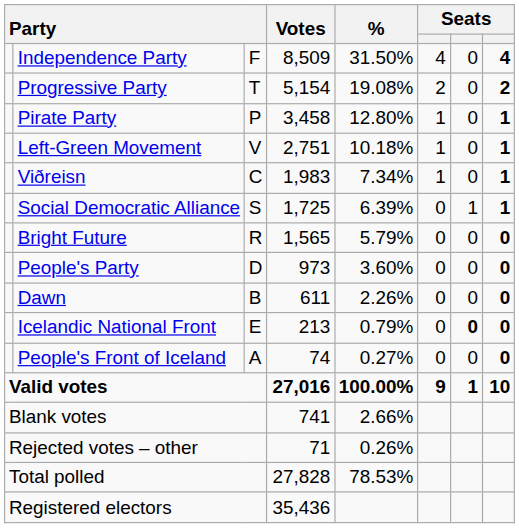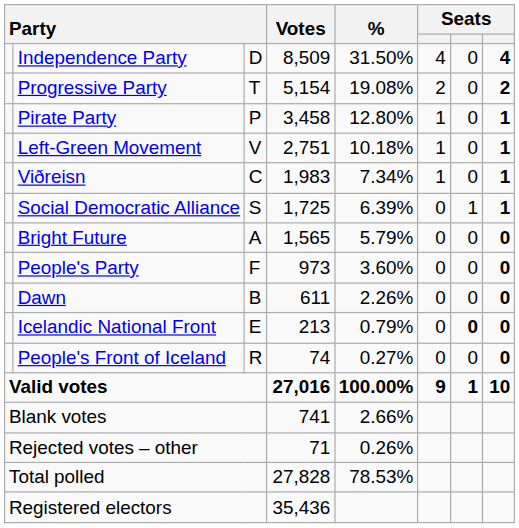Independence Party | column 3: F -> D
Bright Future | column 3: R -> A
People's Party | column 3: D -> F
People's Front of Iceland | column 3: A -> R
